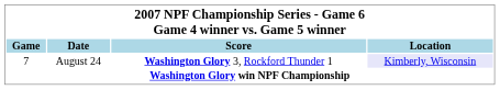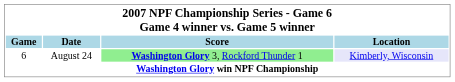August 24 | Game: 7 -> 6
August 24 | Score: no background -> lightgreen background
